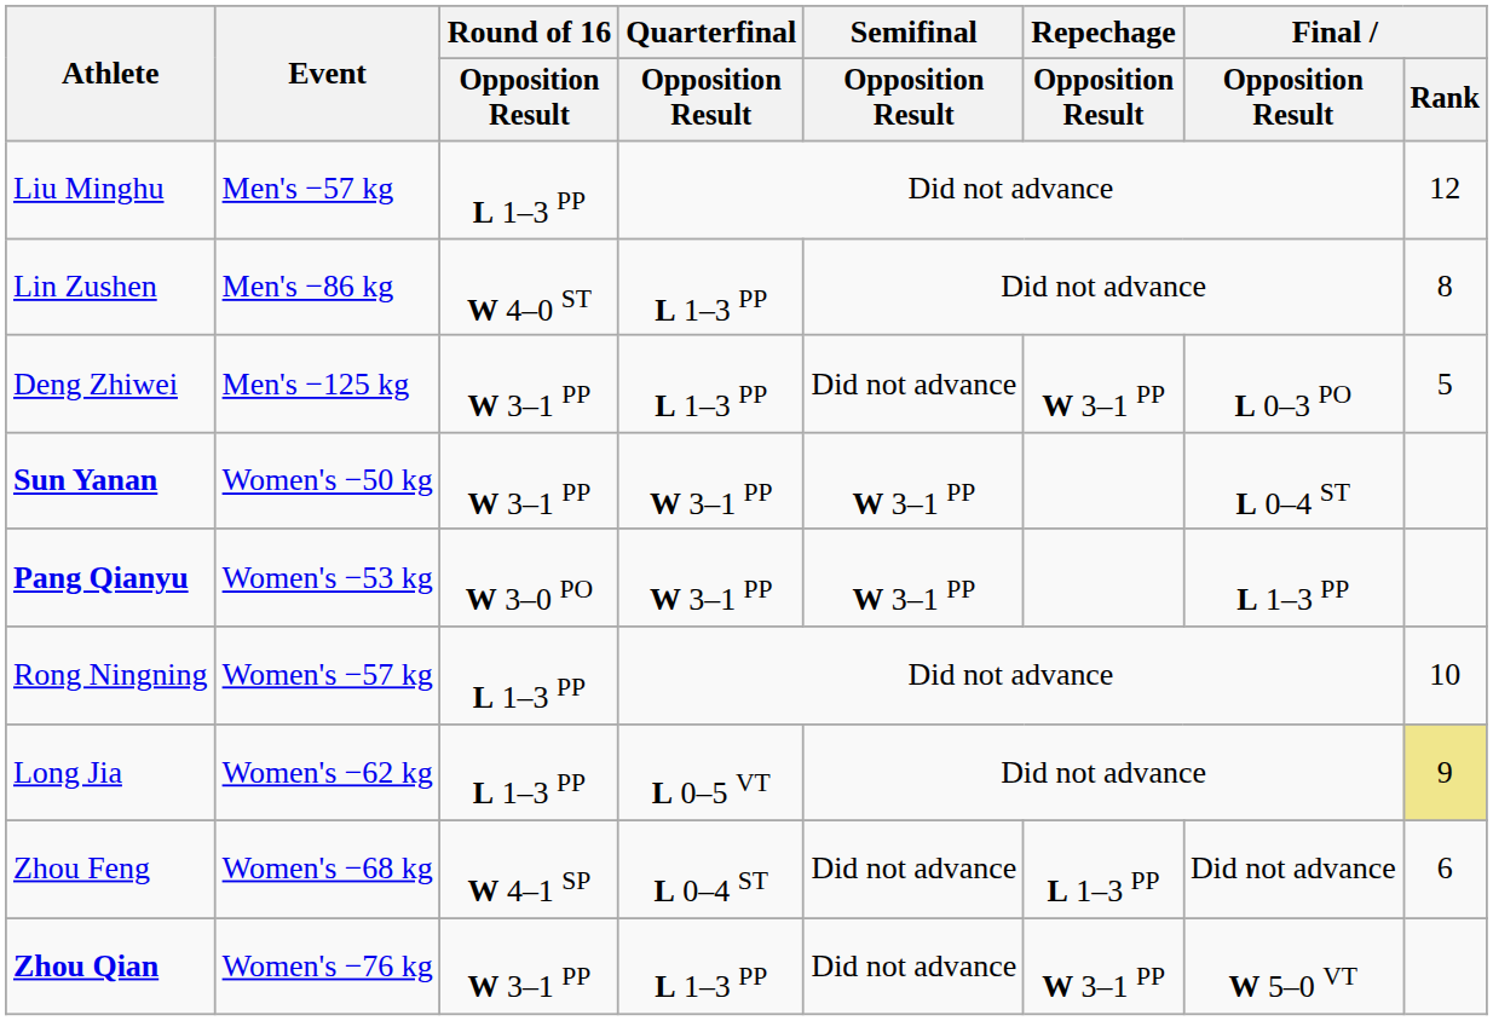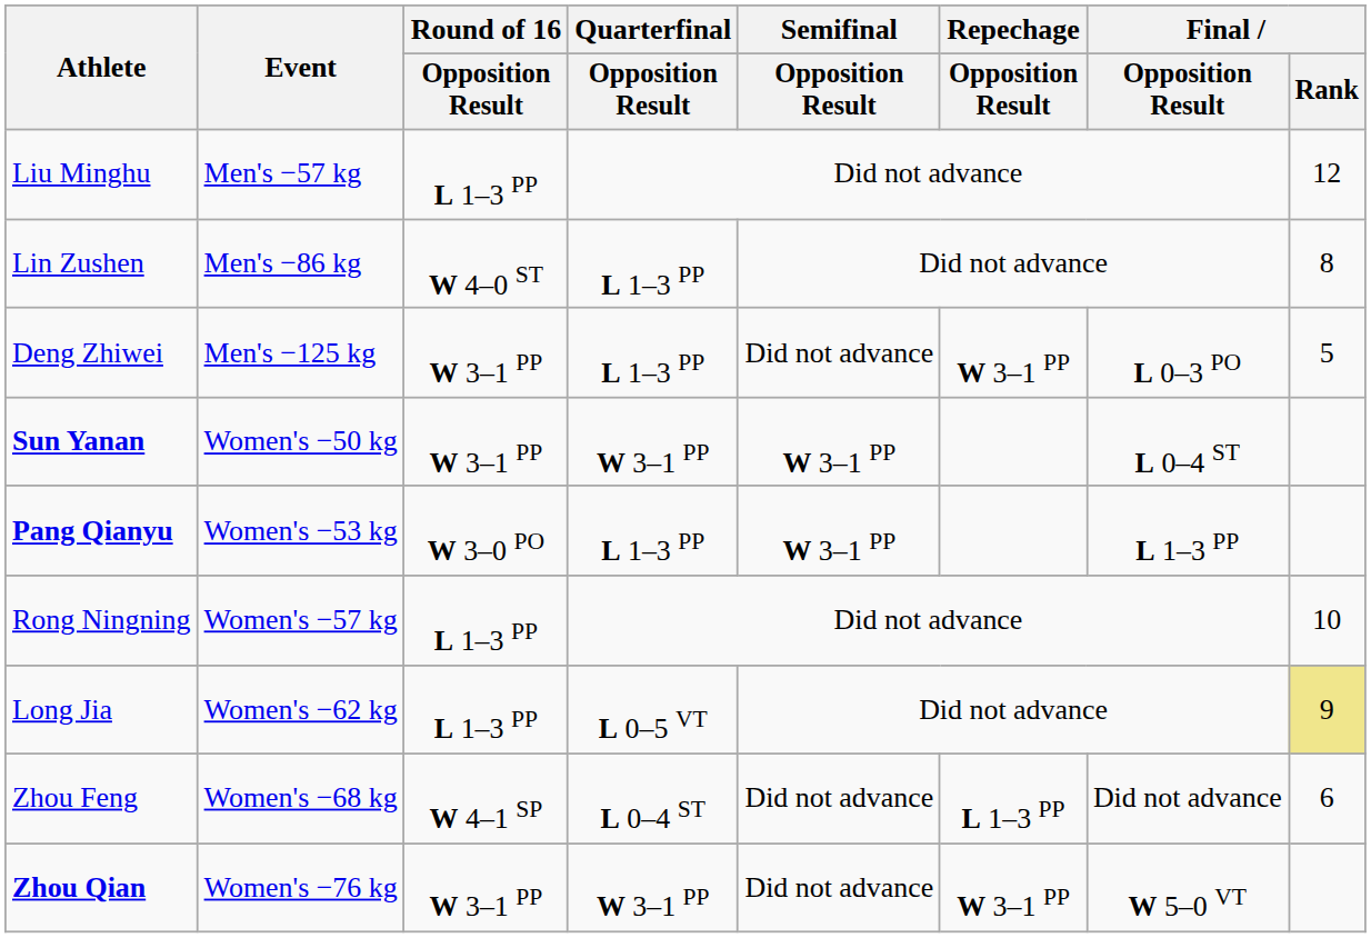Pang Qianyu | Quarterfinal / Opposition Result: W 3–1 PP -> L 1–3 PP
Zhou Qian | Quarterfinal / Opposition Result: L 1–3 PP -> W 3–1 PP
